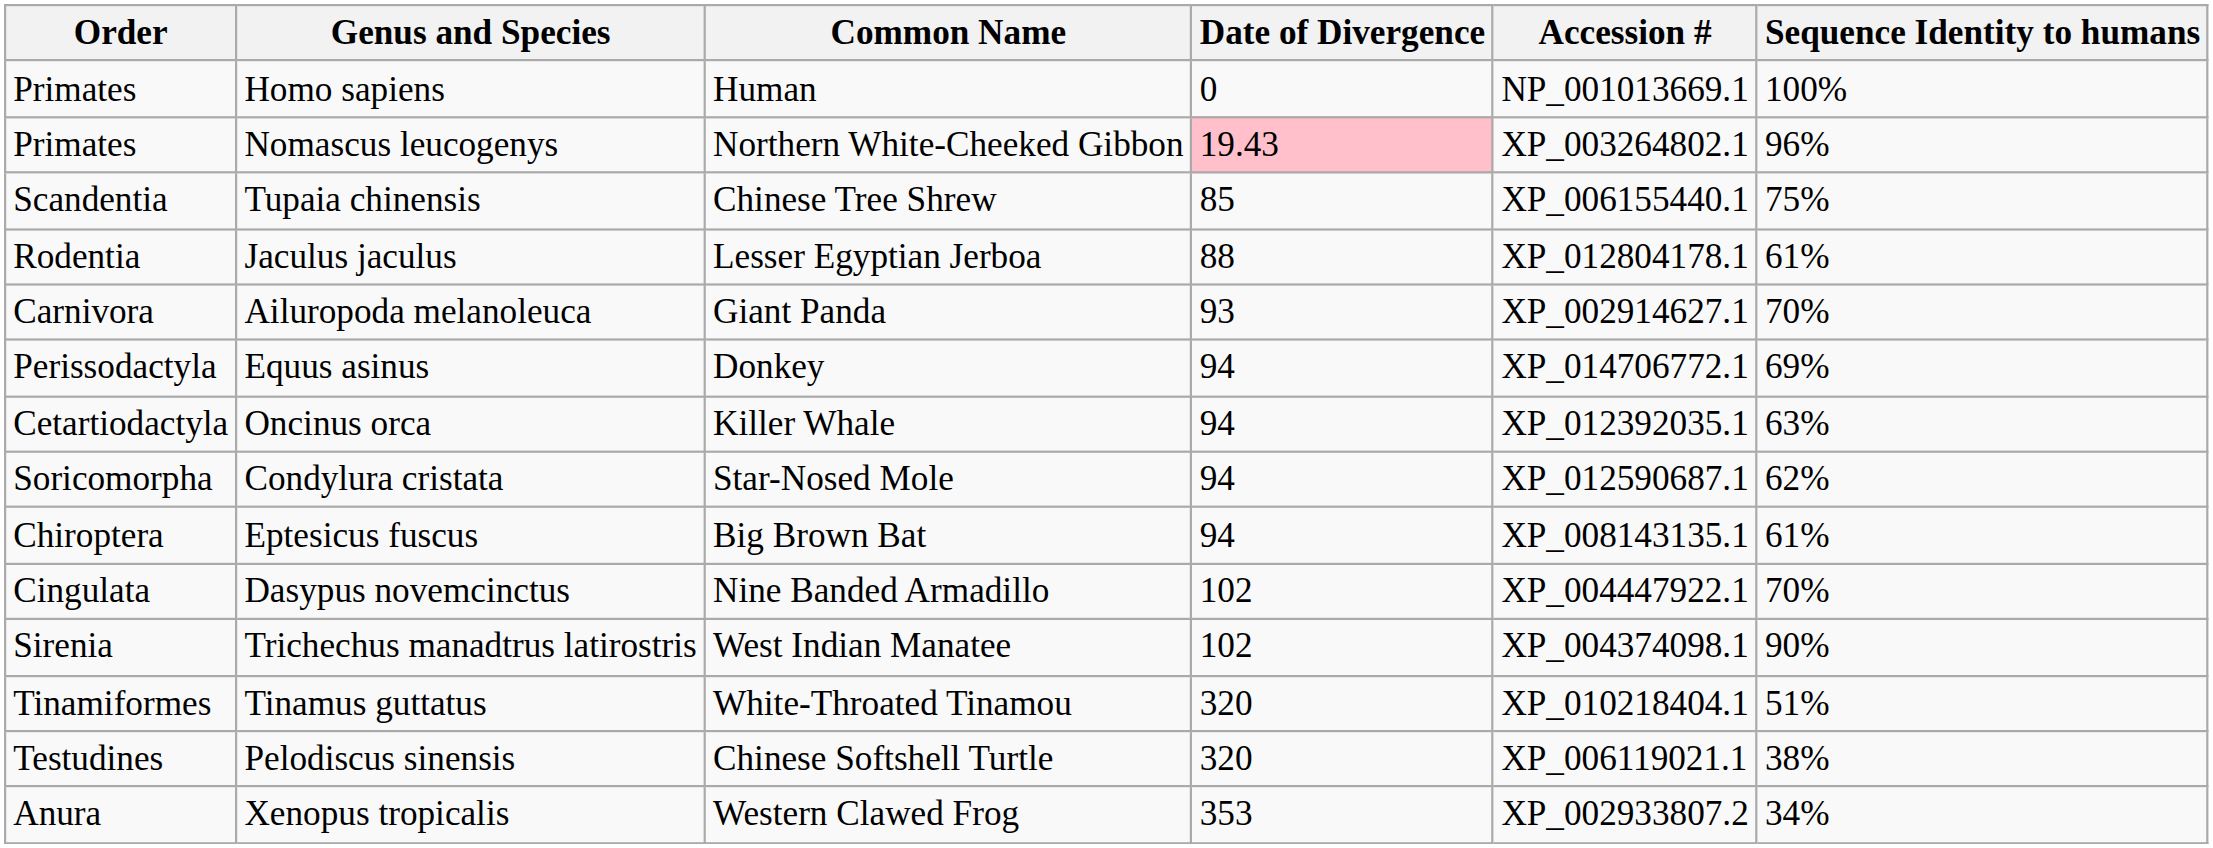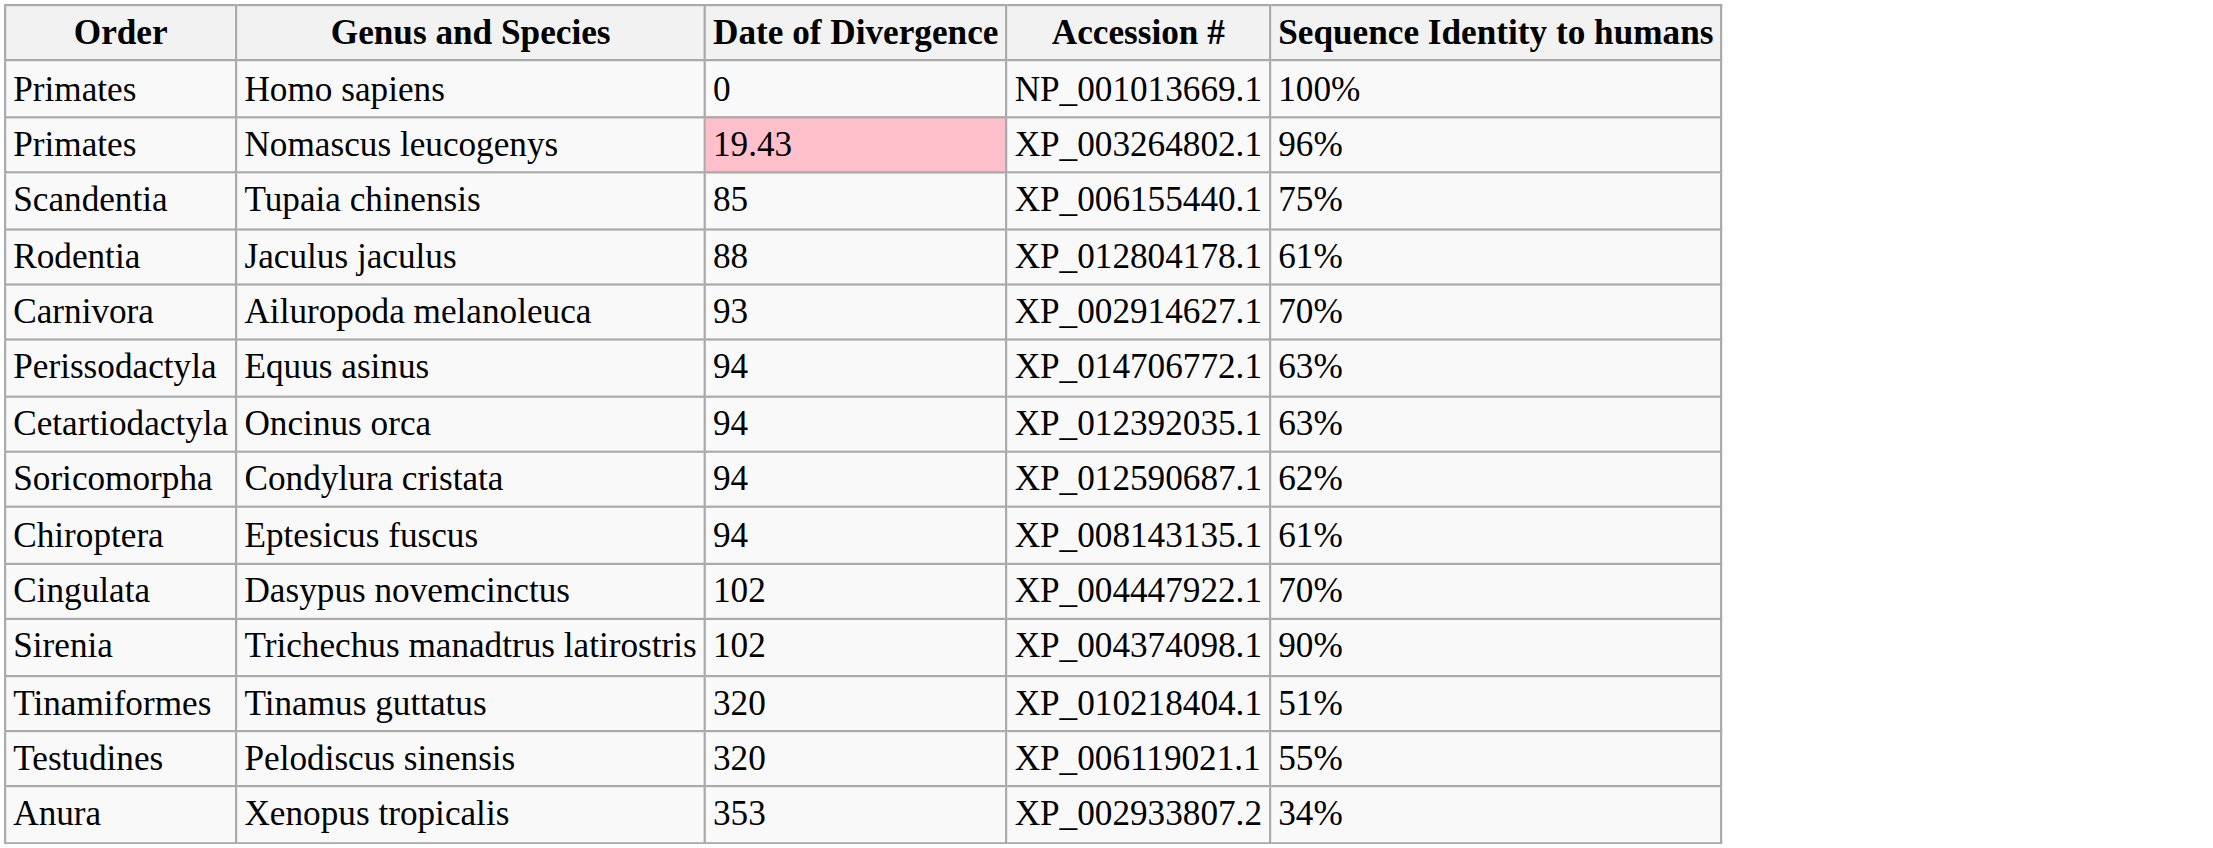- column: Common Name | Human | Northern White-Cheeked Gibbon | Chinese Tree Shrew | Lesser Egyptian Jerboa | Giant Panda | Donkey | Killer Whale | Star-Nosed Mole | Big Brown Bat | Nine Banded Armadillo | West Indian Manatee | White-Throated Tinamou | Chinese Softshell Turtle | Western Clawed Frog
Equus asinus | Sequence Identity to humans: 69% -> 63%
Pelodiscus sinensis | Sequence Identity to humans: 38% -> 55%
